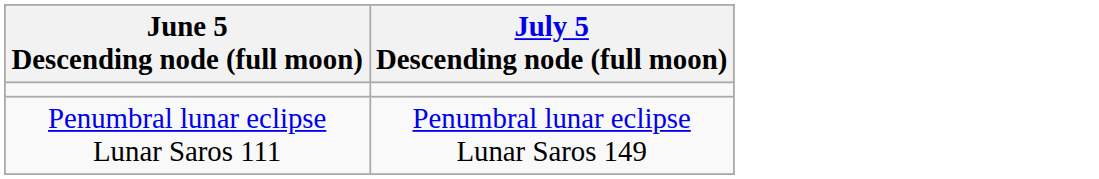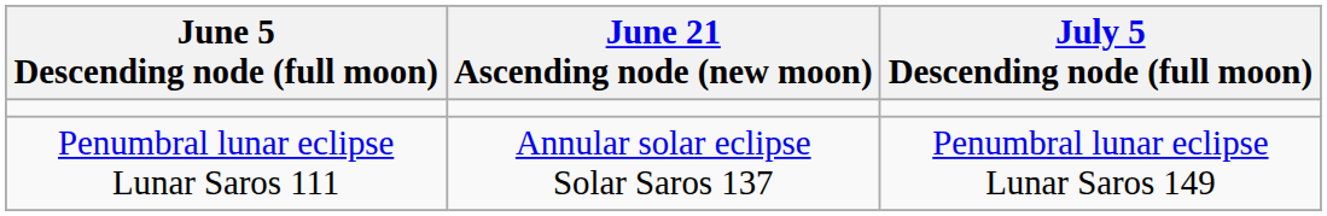+ column: June 21 Ascending node (new moon) | Annular solar eclipse Solar Saros 137
